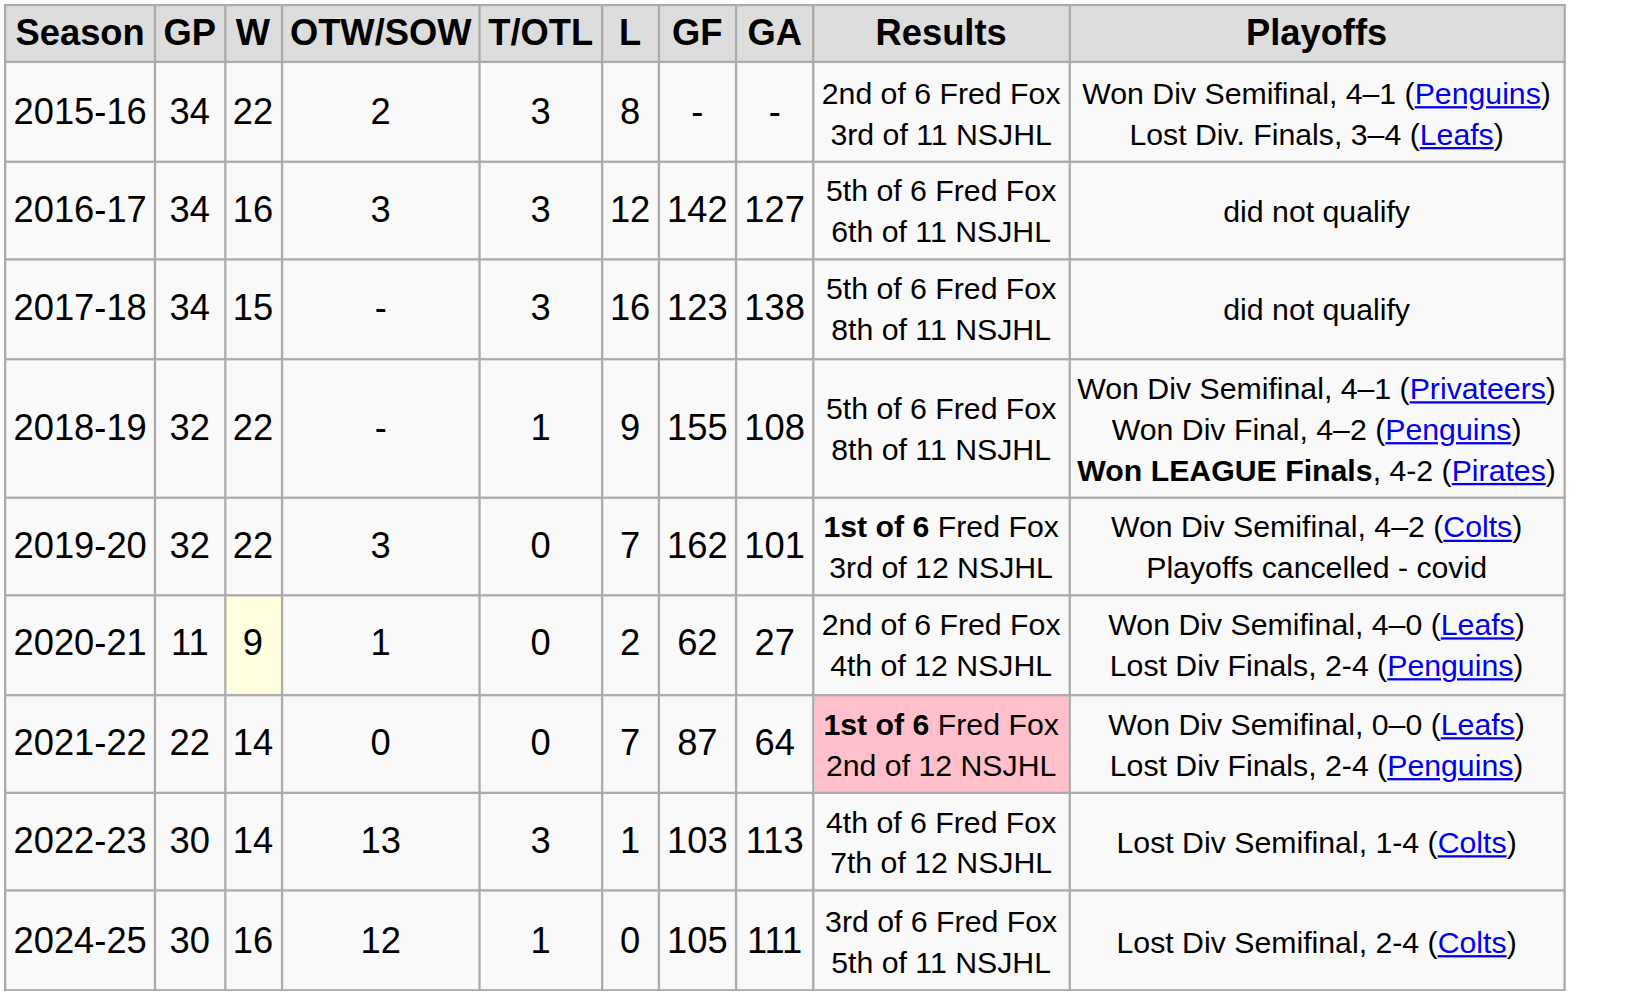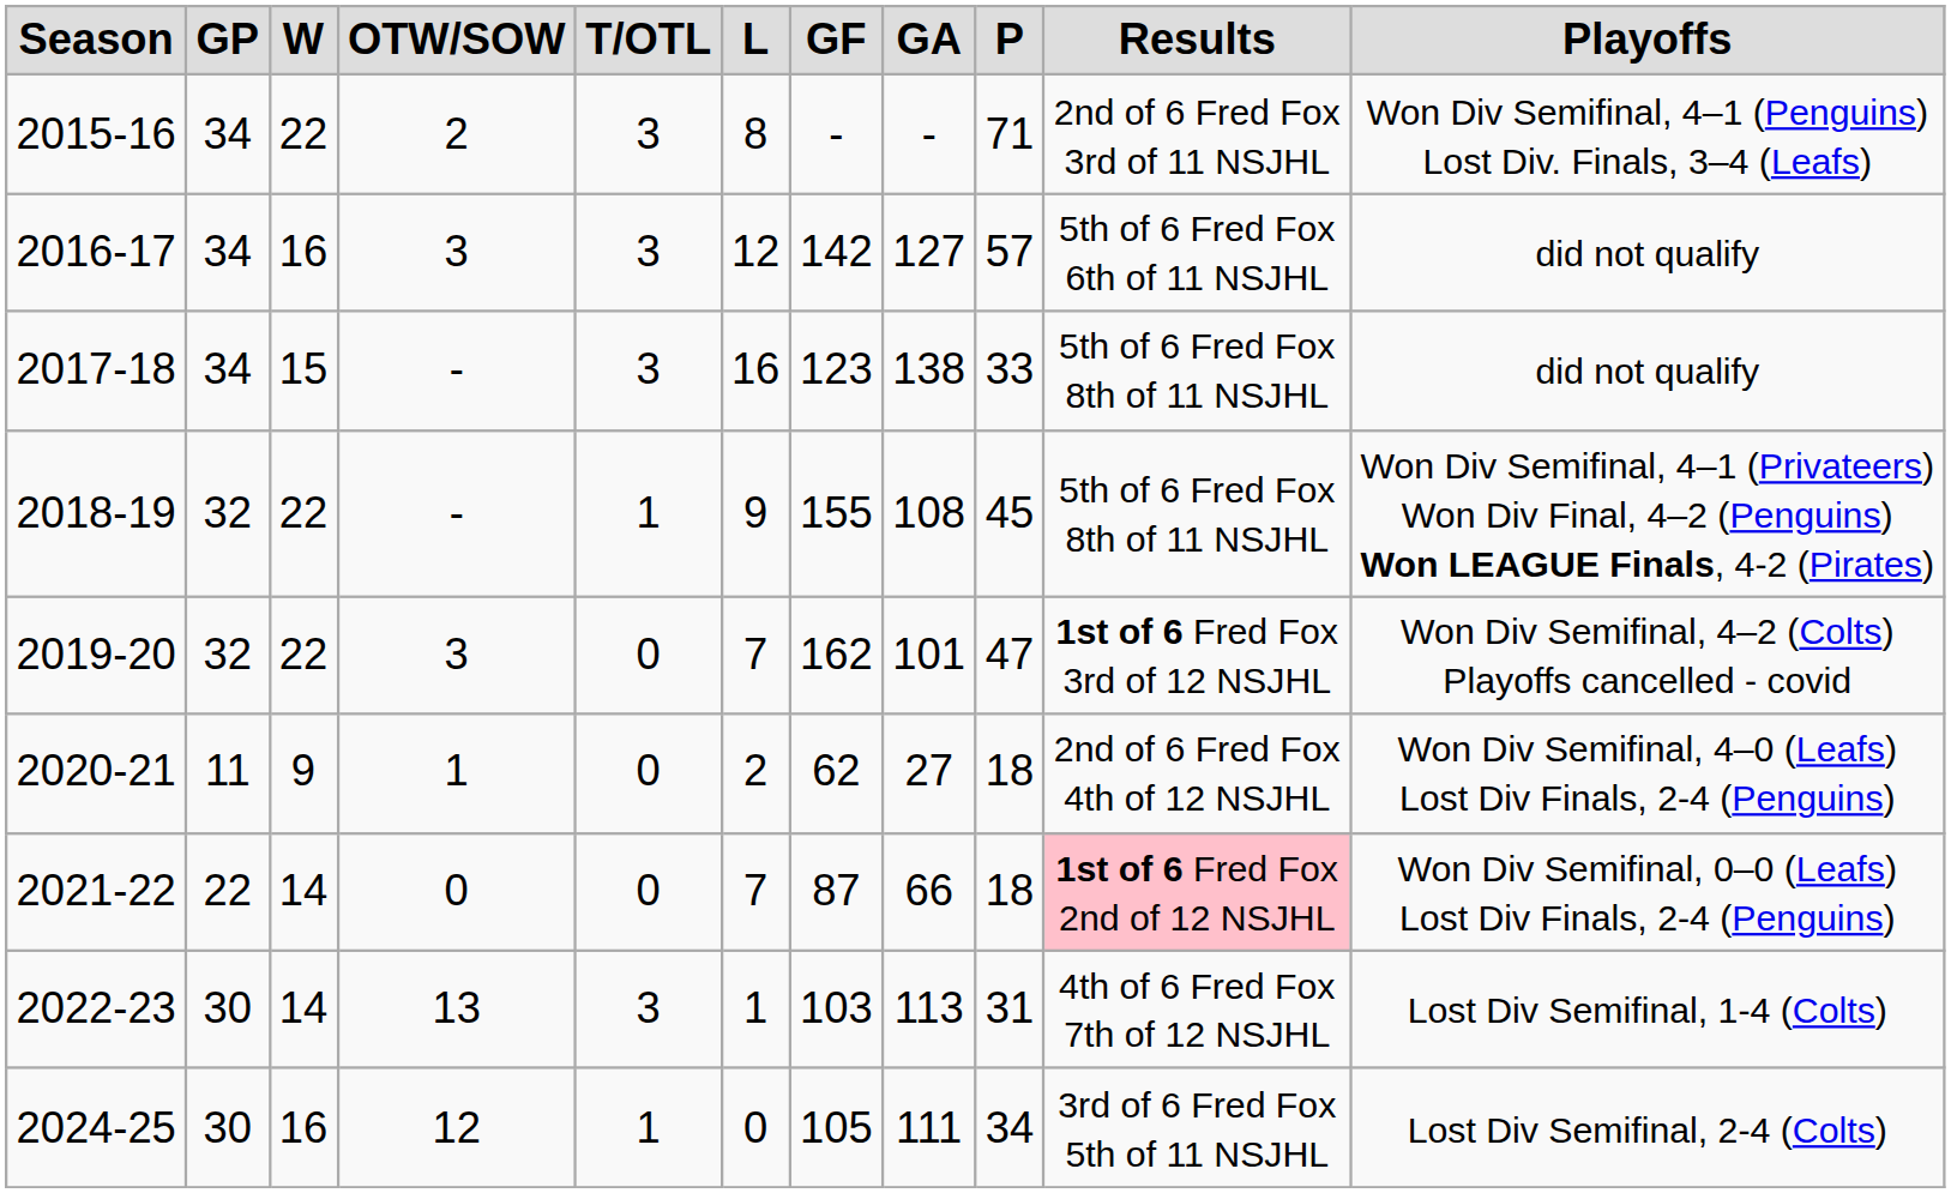+ column: P | 71 | 57 | 33 | 45 | 47 | 18 | 18 | 31 | 34
2020-21 | W: lightyellow background -> no background
2021-22 | GA: 64 -> 66
